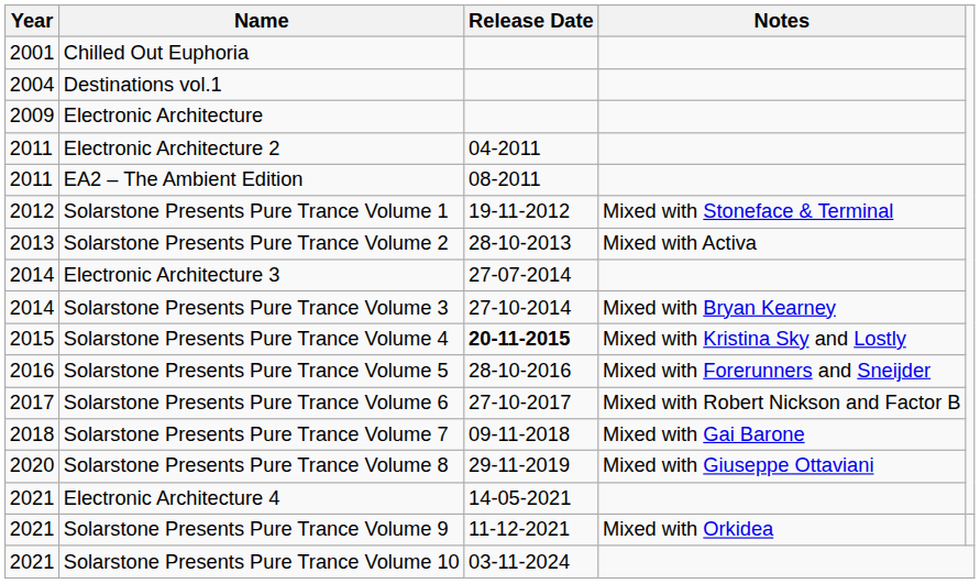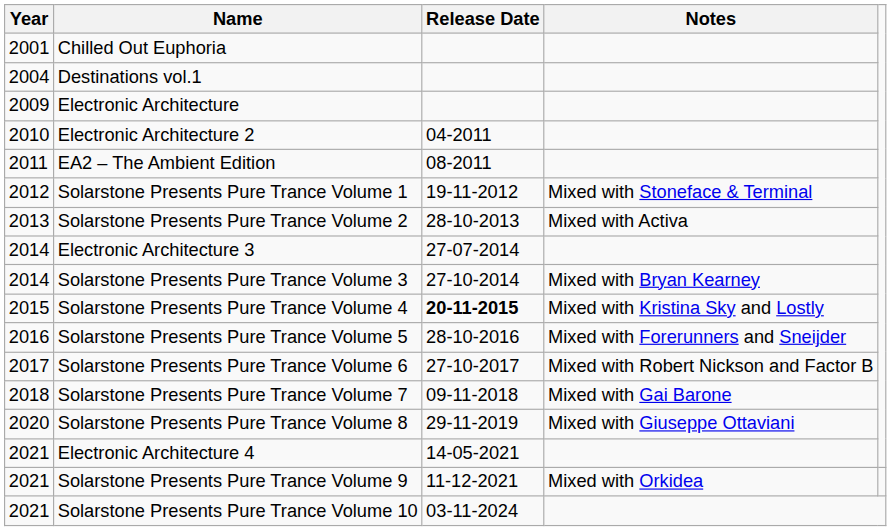Electronic Architecture 2 | Year: 2011 -> 2010
